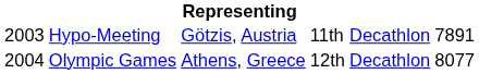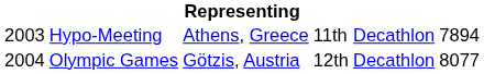Hypo-Meeting | column 3: Götzis, Austria -> Athens, Greece
Hypo-Meeting | column 6: 7891 -> 7894
Olympic Games | column 3: Athens, Greece -> Götzis, Austria
